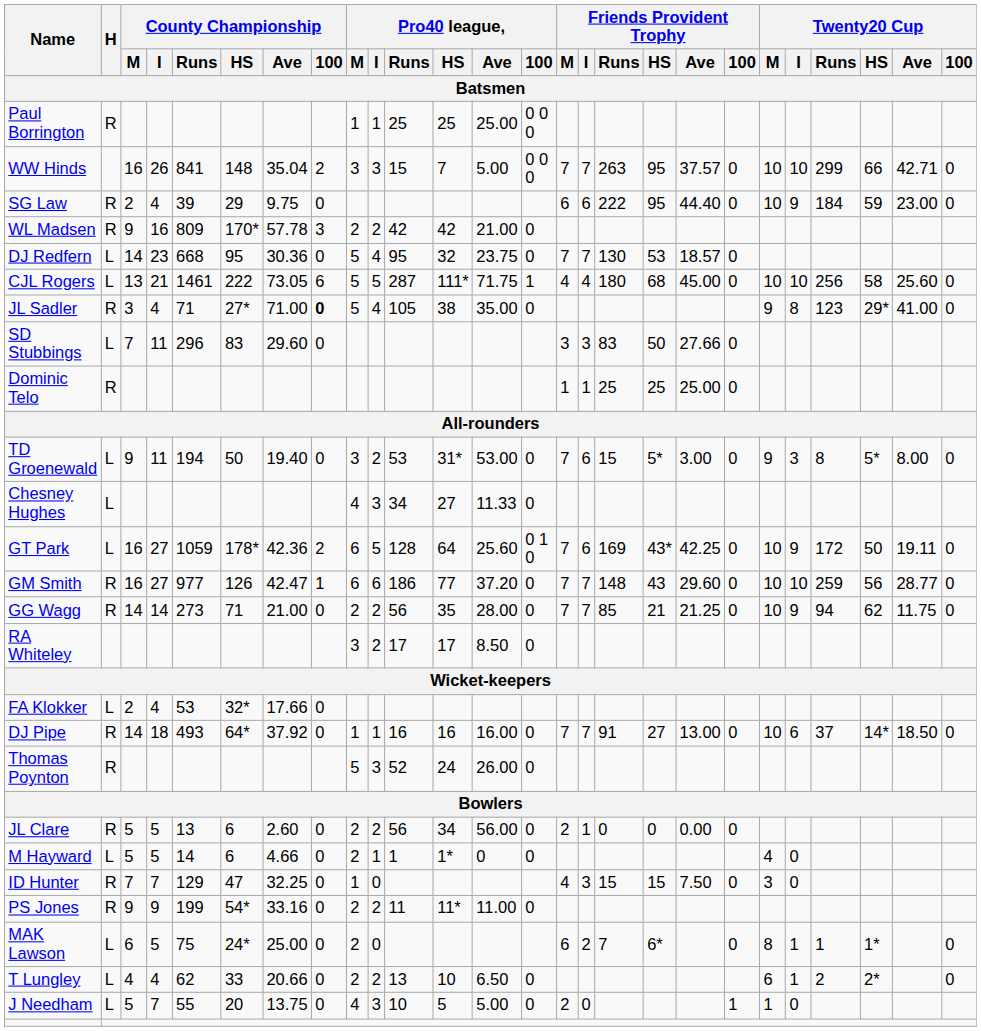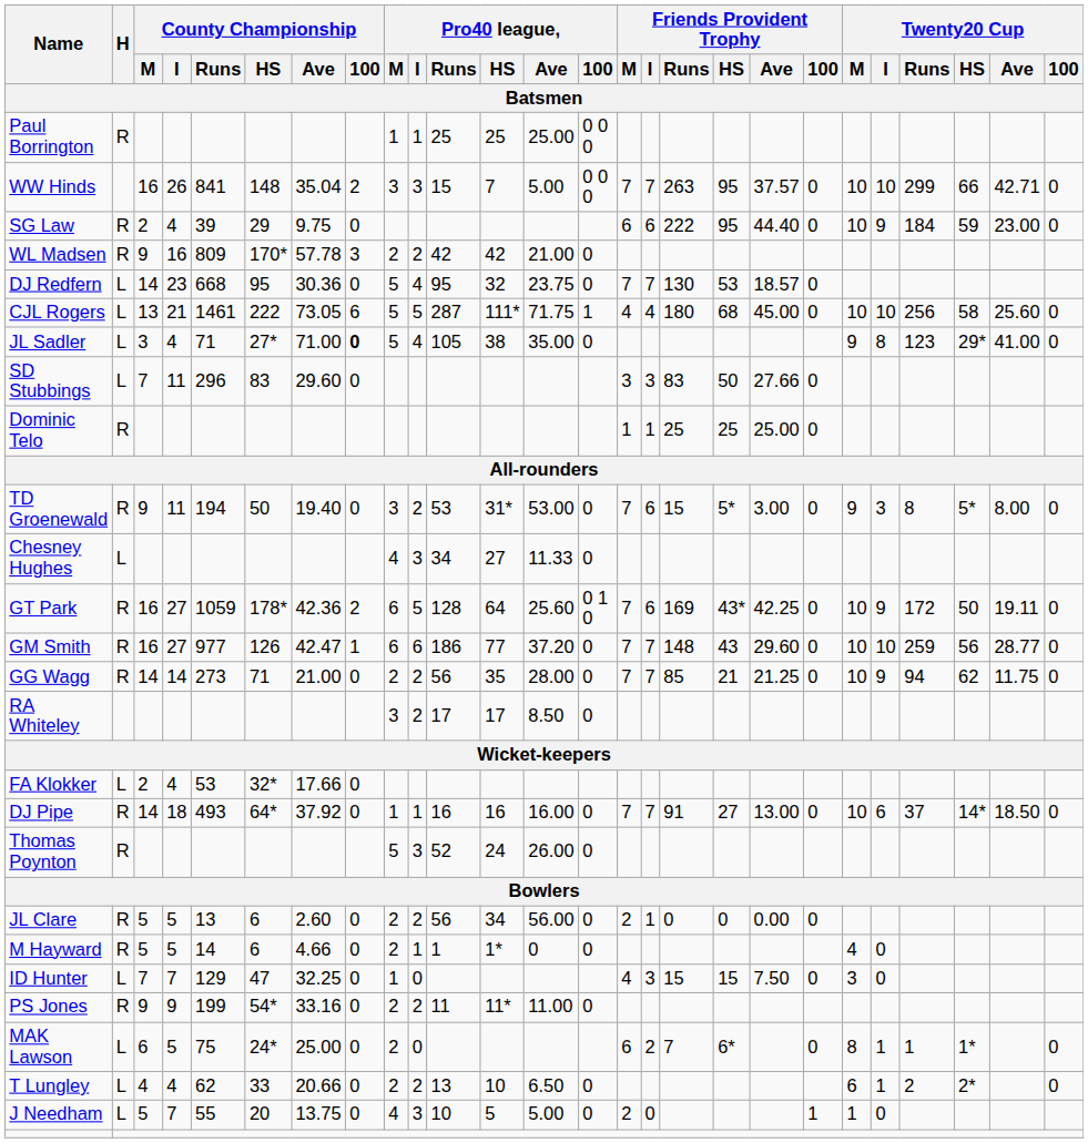JL Sadler | H: R -> L
TD Groenewald | H: L -> R
GT Park | H: L -> R
M Hayward | H: L -> R
ID Hunter | H: R -> L
